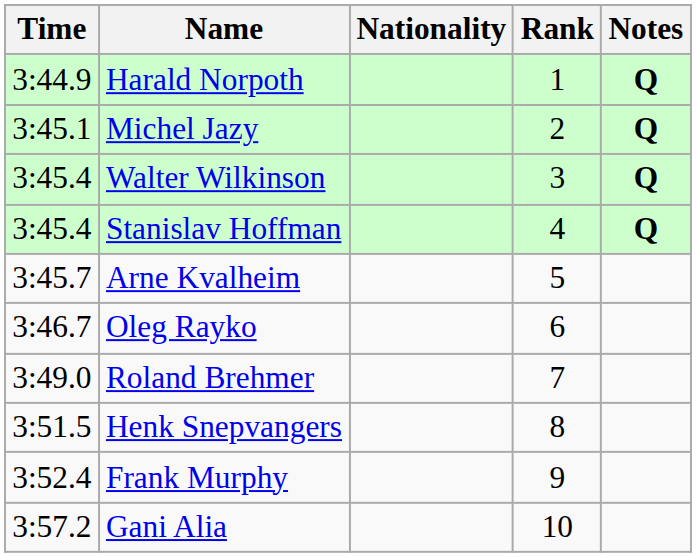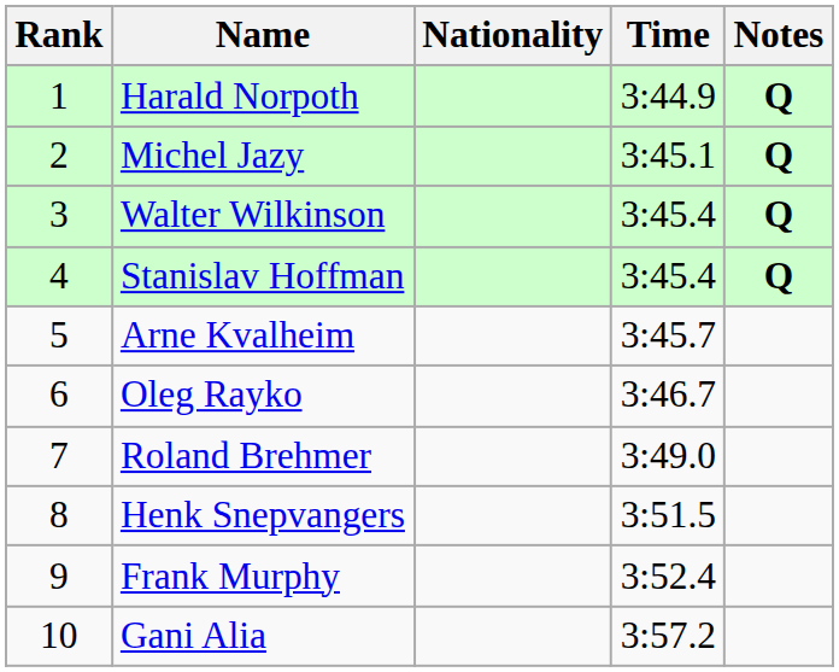columns swapped: Rank <-> Time
